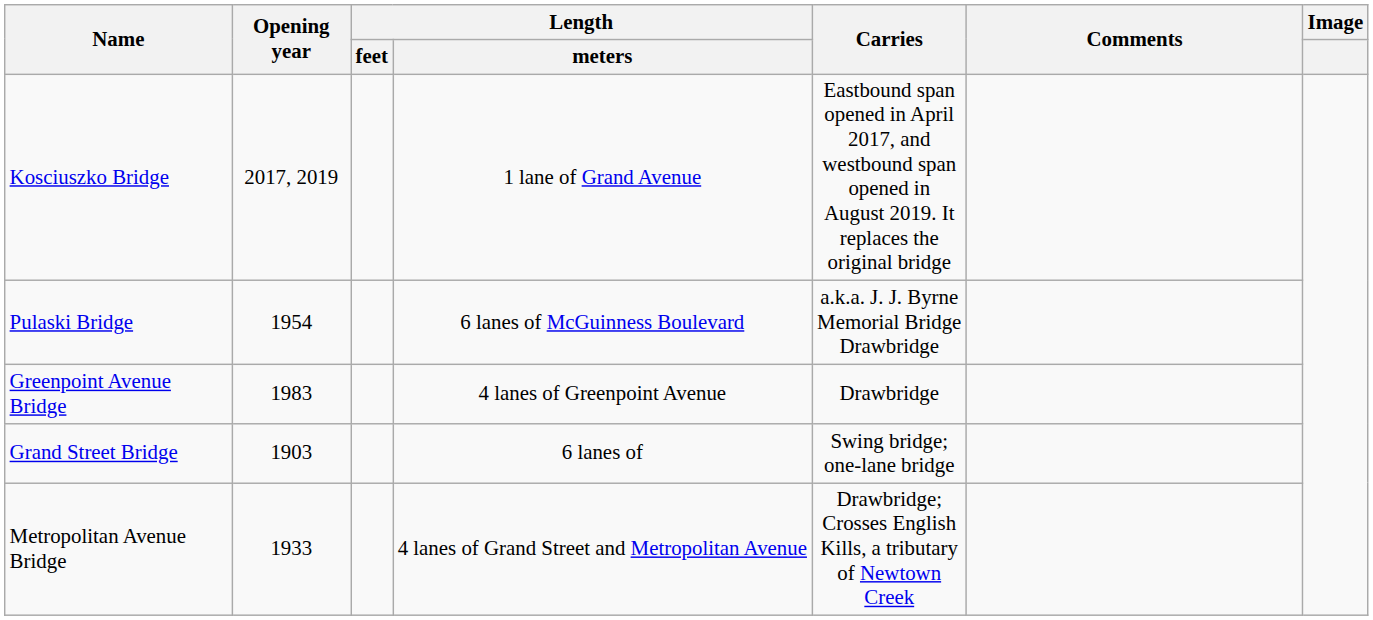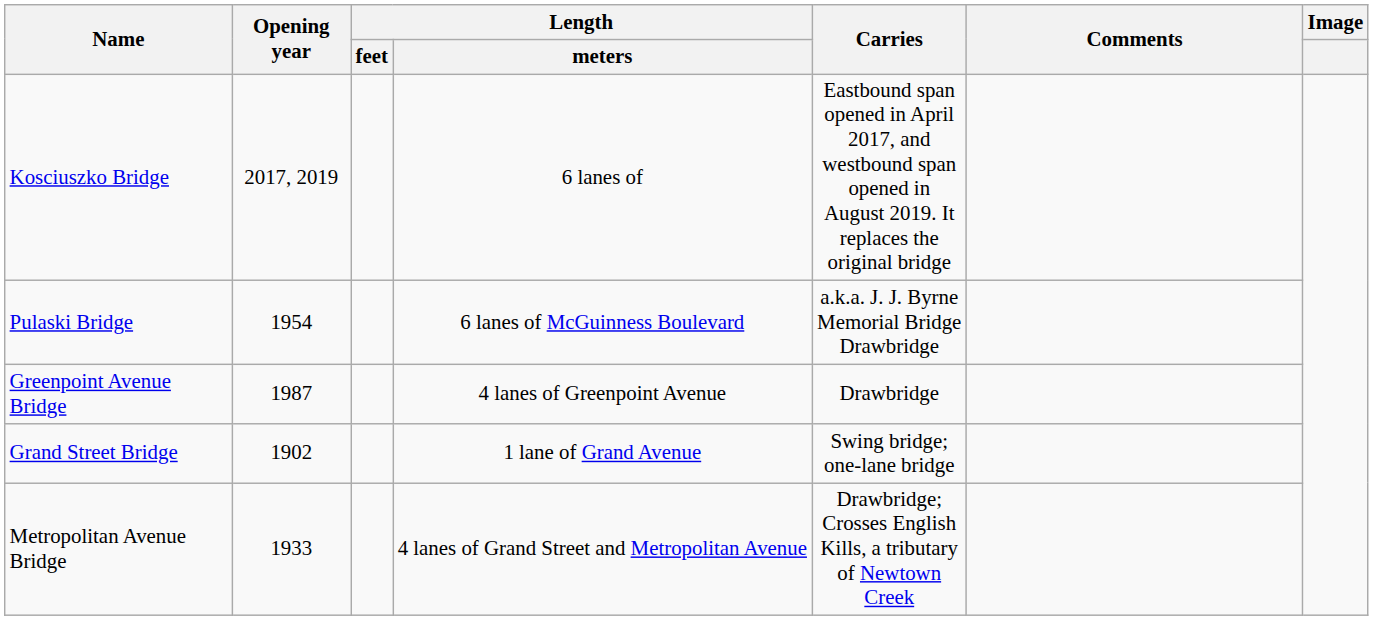Kosciuszko Bridge | Length / meters: 1 lane of Grand Avenue -> 6 lanes of
Greenpoint Avenue Bridge | Opening year: 1983 -> 1987
Grand Street Bridge | Opening year: 1903 -> 1902
Grand Street Bridge | Length / meters: 6 lanes of -> 1 lane of Grand Avenue
